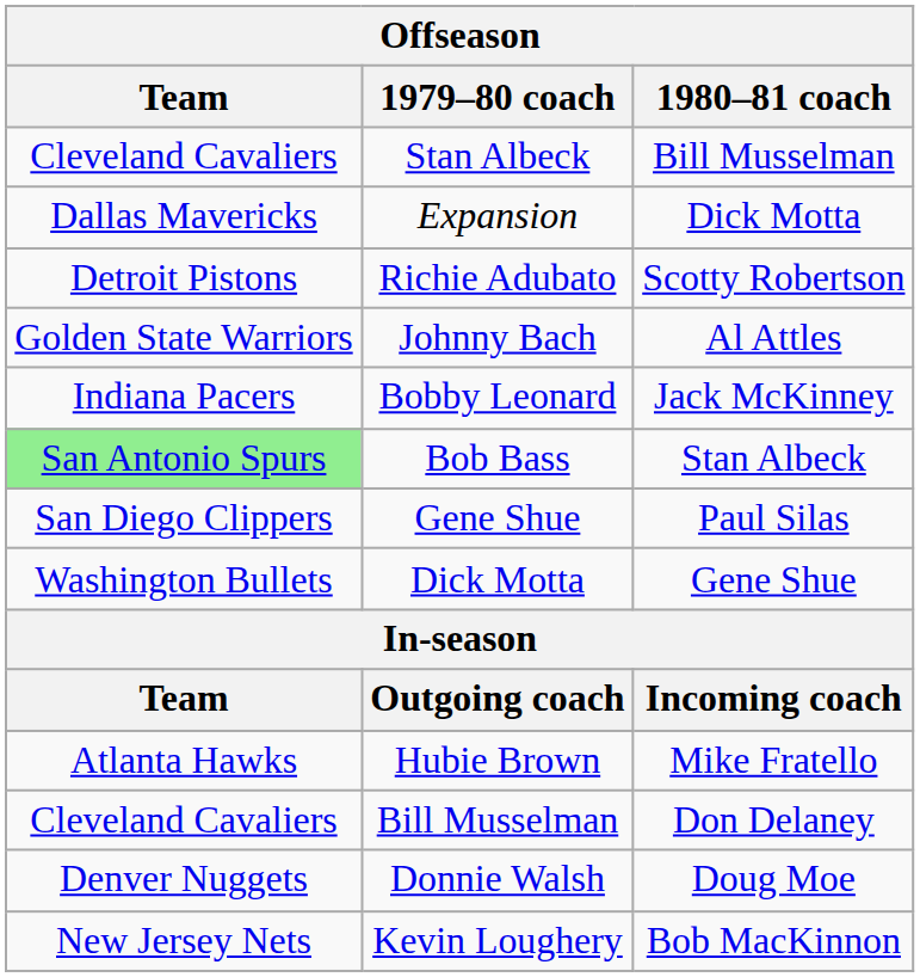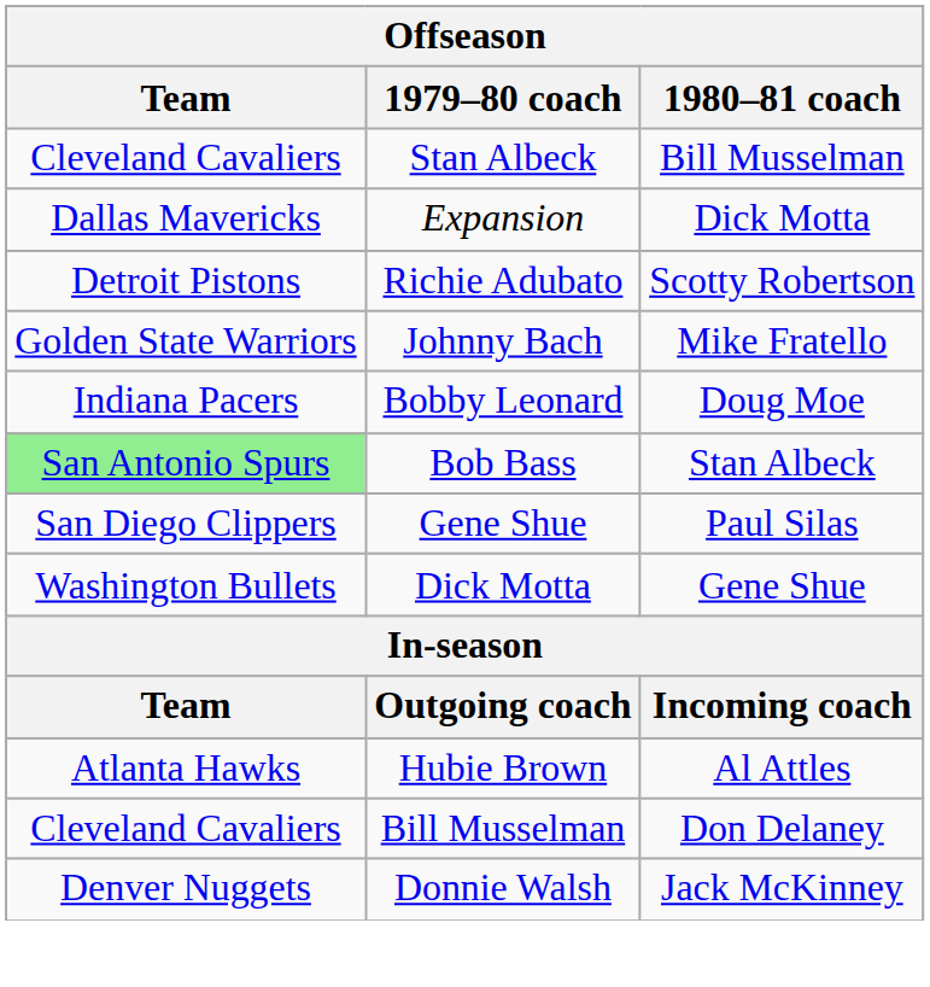Johnny Bach | 1980–81 coach: Al Attles -> Mike Fratello
Bobby Leonard | 1980–81 coach: Jack McKinney -> Doug Moe
Hubie Brown | 1980–81 coach: Mike Fratello -> Al Attles
Donnie Walsh | 1980–81 coach: Doug Moe -> Jack McKinney
- row: New Jersey Nets | Kevin Loughery | Bob MacKinnon
